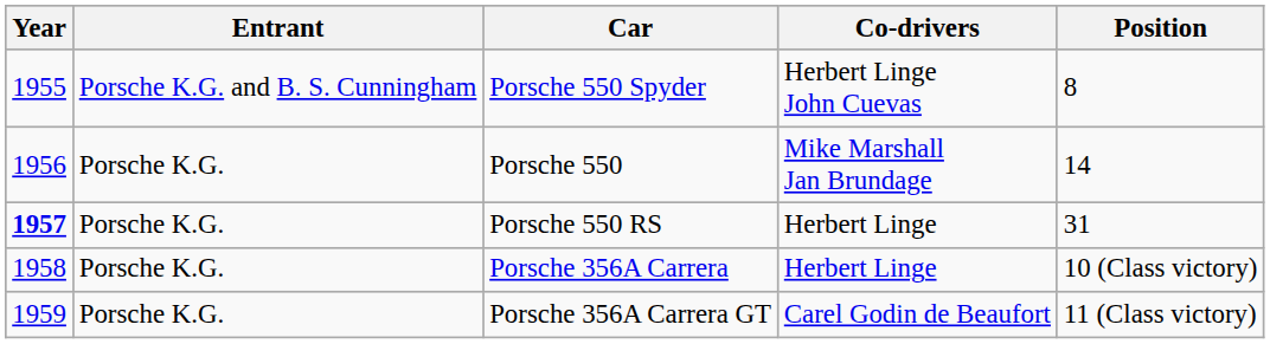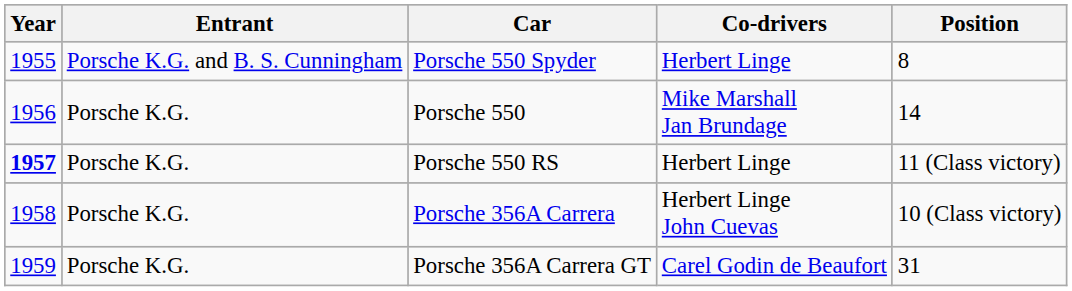Porsche 550 Spyder | Co-drivers: Herbert Linge John Cuevas -> Herbert Linge
Porsche 550 RS | Position: 31 -> 11 (Class victory)
Porsche 356A Carrera | Co-drivers: Herbert Linge -> Herbert Linge John Cuevas
Porsche 356A Carrera GT | Position: 11 (Class victory) -> 31
